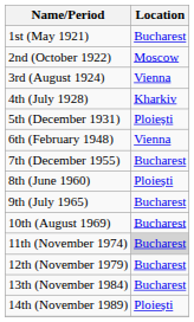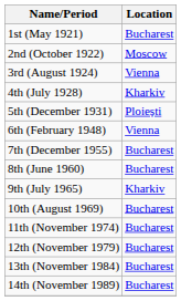8th (June 1960) | Location: Ploiești -> Bucharest
9th (July 1965) | Location: Bucharest -> Kharkiv
11th (November 1974) | Location: lightgrey background -> no background
14th (November 1989) | Location: Ploiești -> Bucharest
